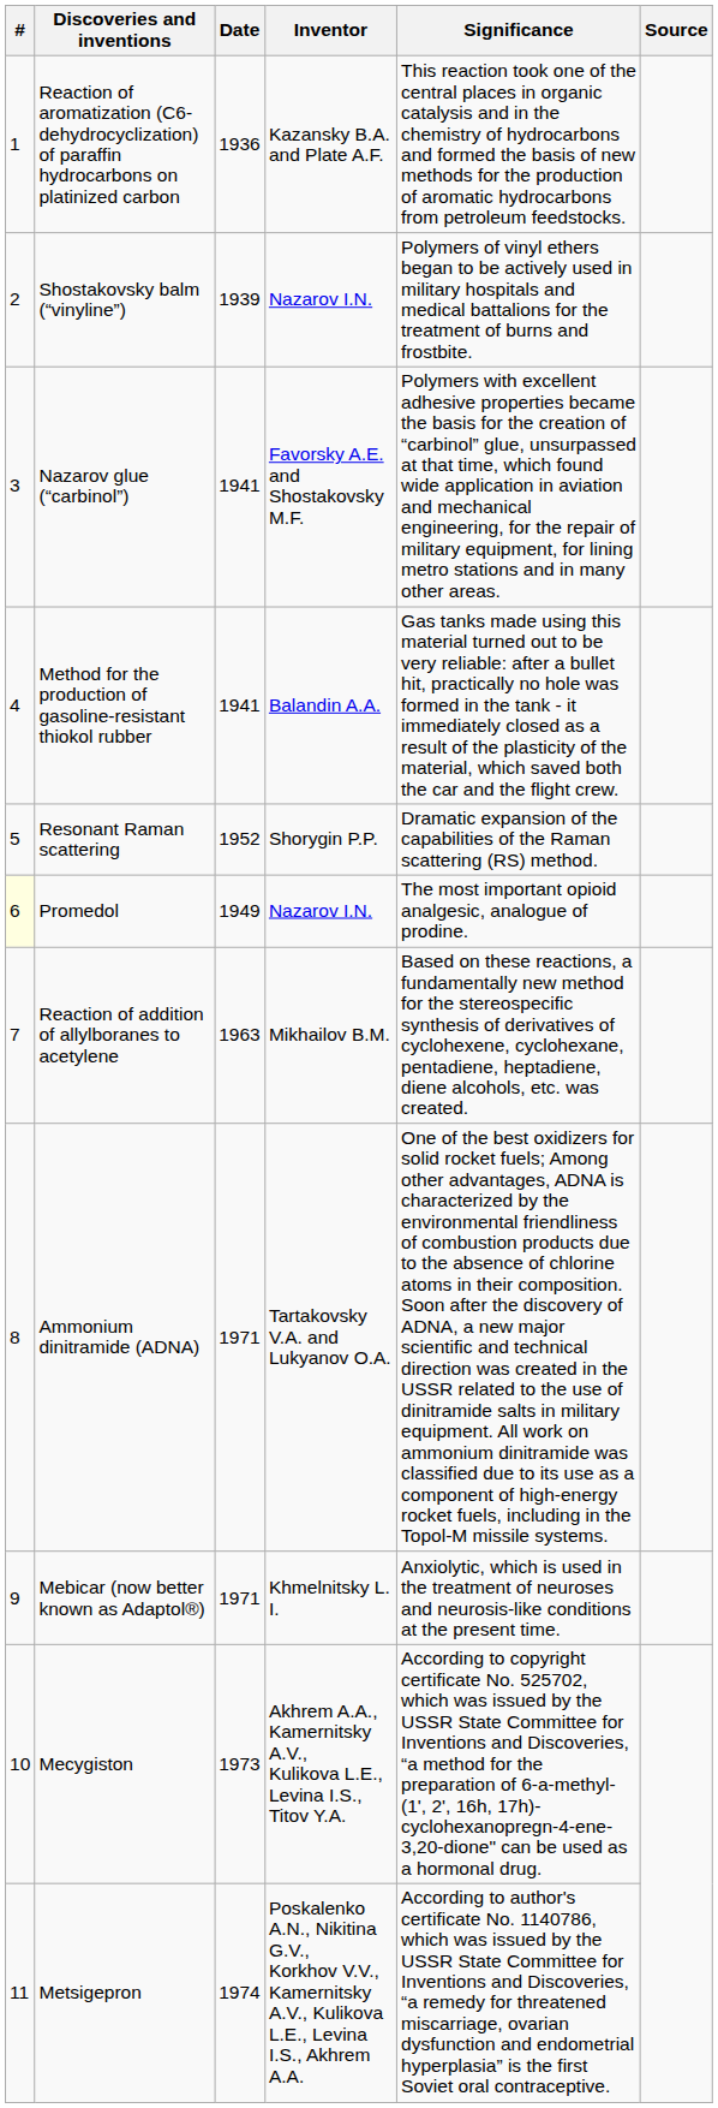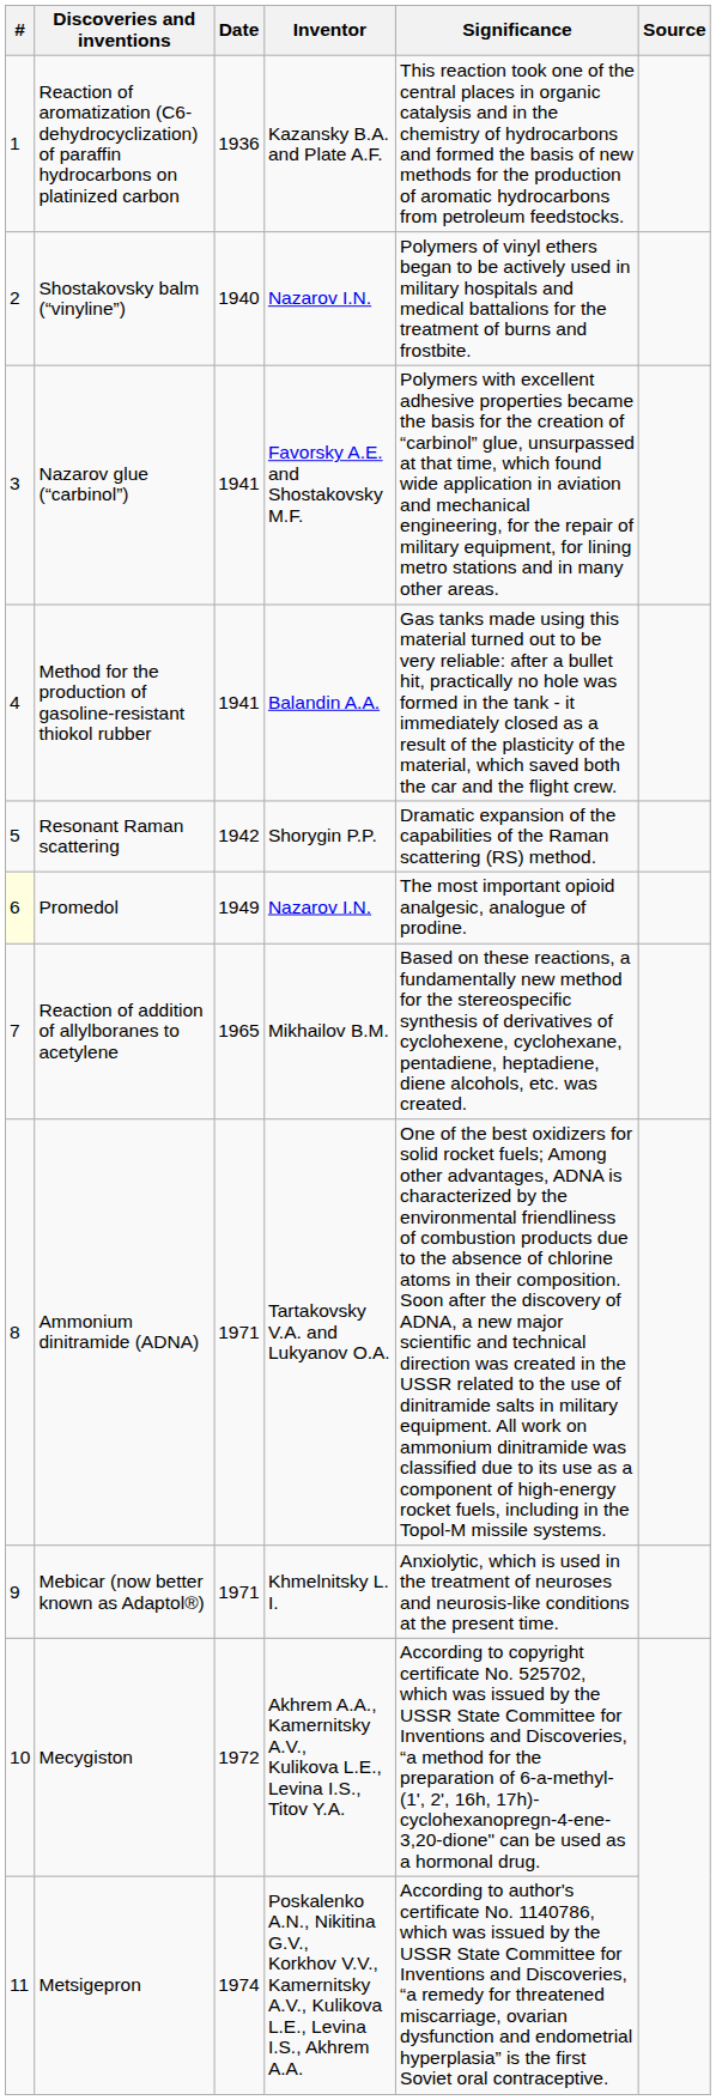Shostakovsky balm (“vinyline”) | Date: 1939 -> 1940
Resonant Raman scattering | Date: 1952 -> 1942
Reaction of addition of allylboranes to acetylene | Date: 1963 -> 1965
Mecygiston | Date: 1973 -> 1972
